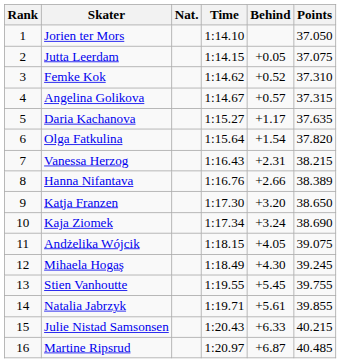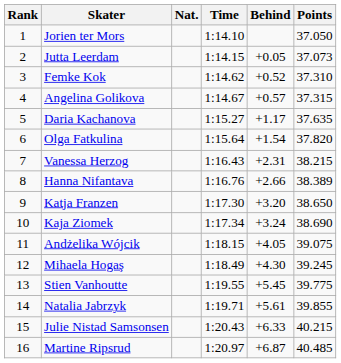Jutta Leerdam | Points: 37.075 -> 37.073
Stien Vanhoutte | Points: 39.755 -> 39.775
